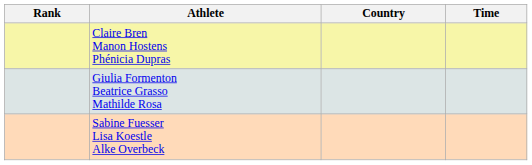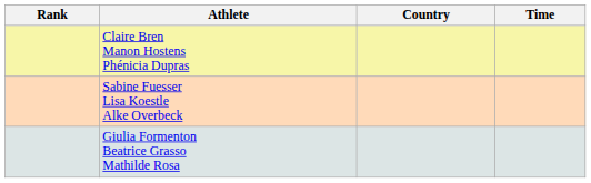rows swapped: Giulia Formenton Beatrice Grasso Mathilde Rosa <-> Sabine Fuesser Lisa Koestle Alke Overbeck
